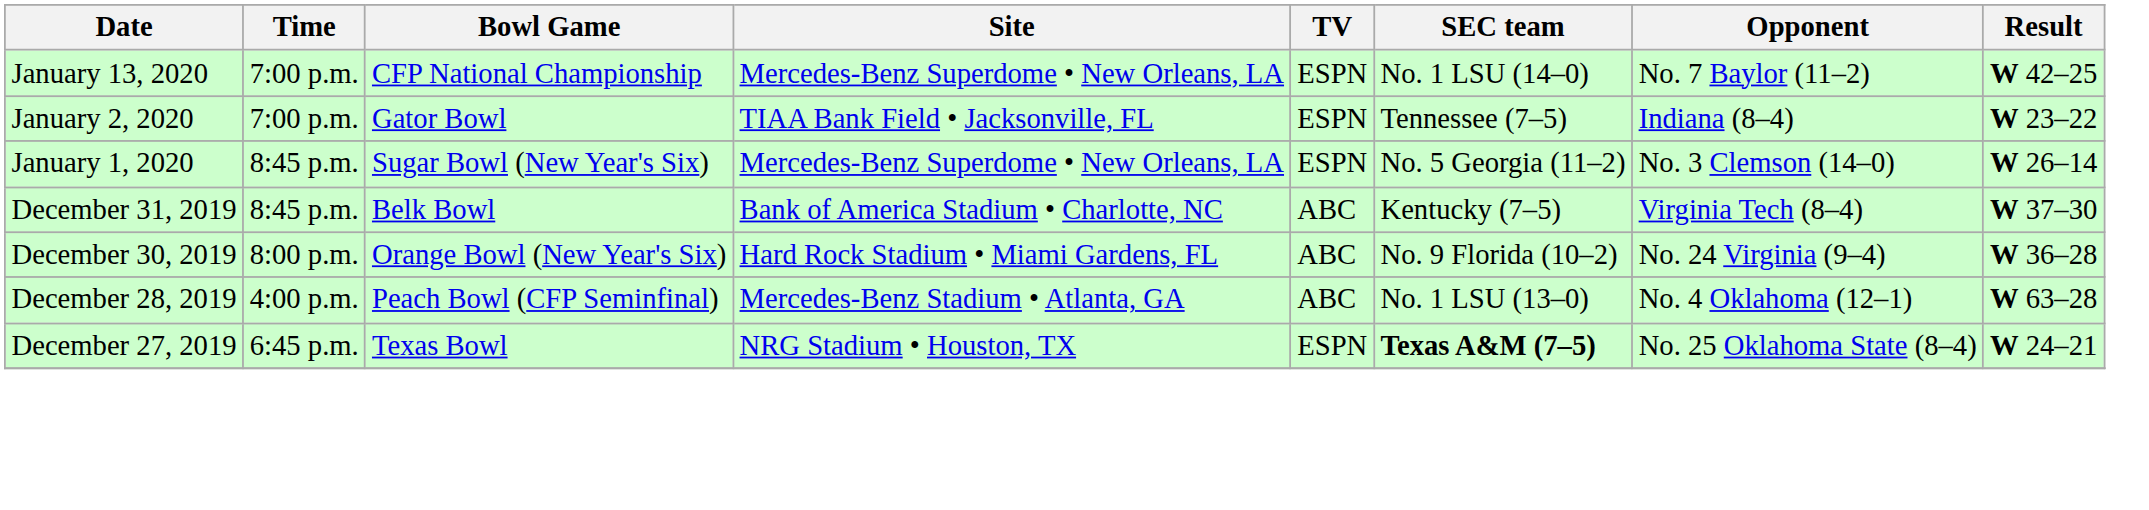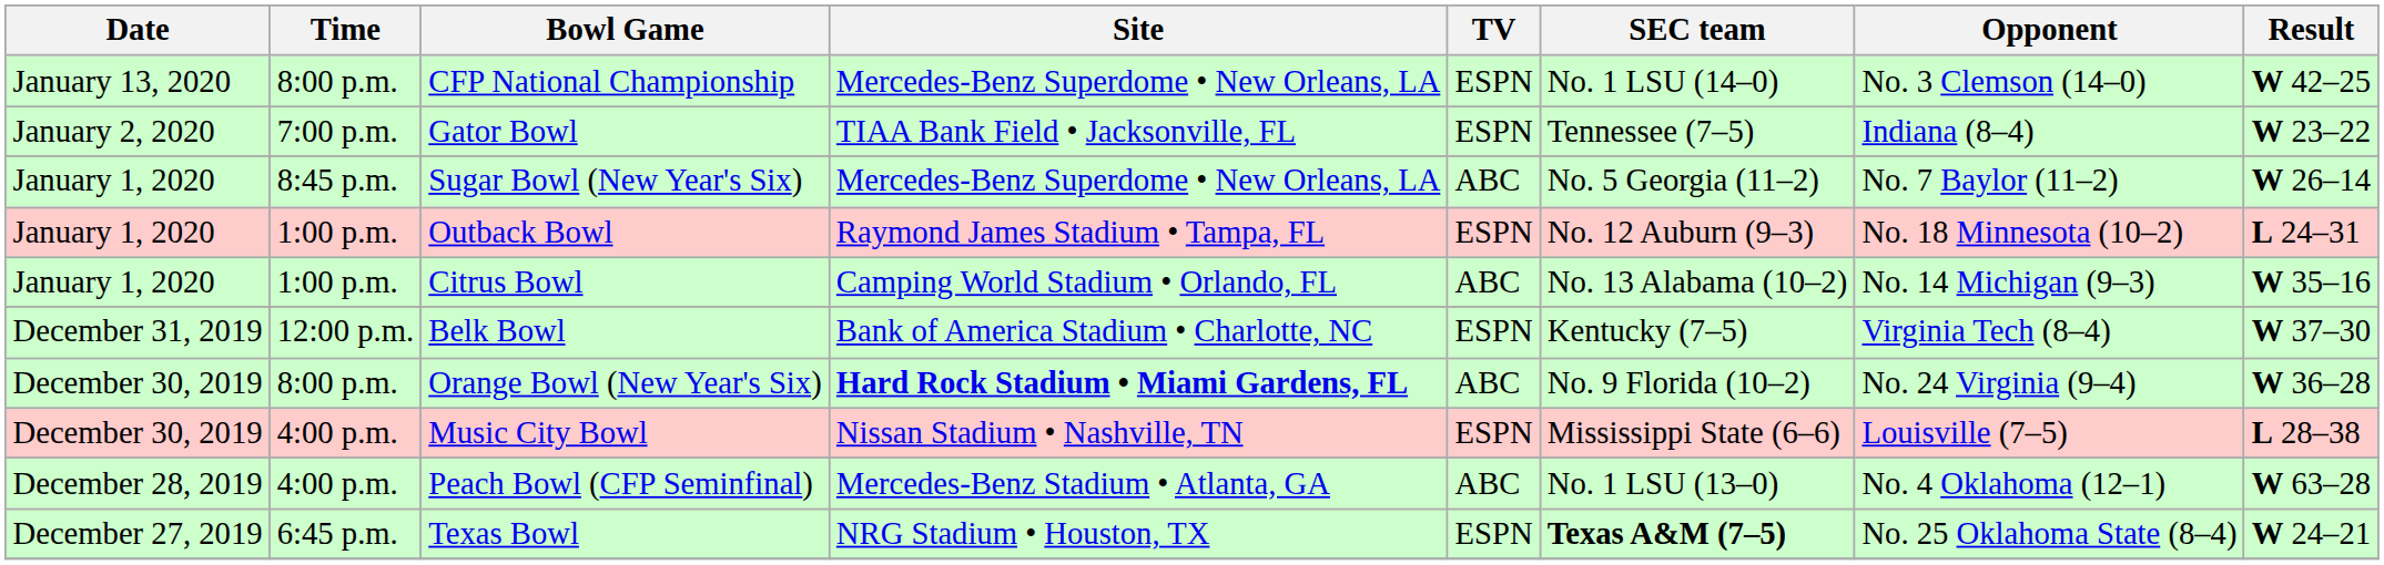CFP National Championship | Time: 7:00 p.m. -> 8:00 p.m.
CFP National Championship | Opponent: No. 7 Baylor (11–2) -> No. 3 Clemson (14–0)
Sugar Bowl (New Year's Six) | TV: ESPN -> ABC
Sugar Bowl (New Year's Six) | Opponent: No. 3 Clemson (14–0) -> No. 7 Baylor (11–2)
+ row: January 1, 2020 | 1:00 p.m. | Outback Bowl | Raymond James Stadium • Tampa, FL | ESPN | No. 12 Auburn (9–3) | No. 18 Minnesota (10–2) | L 24–31
+ row: January 1, 2020 | 1:00 p.m. | Citrus Bowl | Camping World Stadium • Orlando, FL | ABC | No. 13 Alabama (10–2) | No. 14 Michigan (9–3) | W 35–16
Belk Bowl | Time: 8:45 p.m. -> 12:00 p.m.
Belk Bowl | TV: ABC -> ESPN
Orange Bowl (New Year's Six) | Site: normal -> bold
+ row: December 30, 2019 | 4:00 p.m. | Music City Bowl | Nissan Stadium • Nashville, TN | ESPN | Mississippi State (6–6) | Louisville (7–5) | L 28–38
